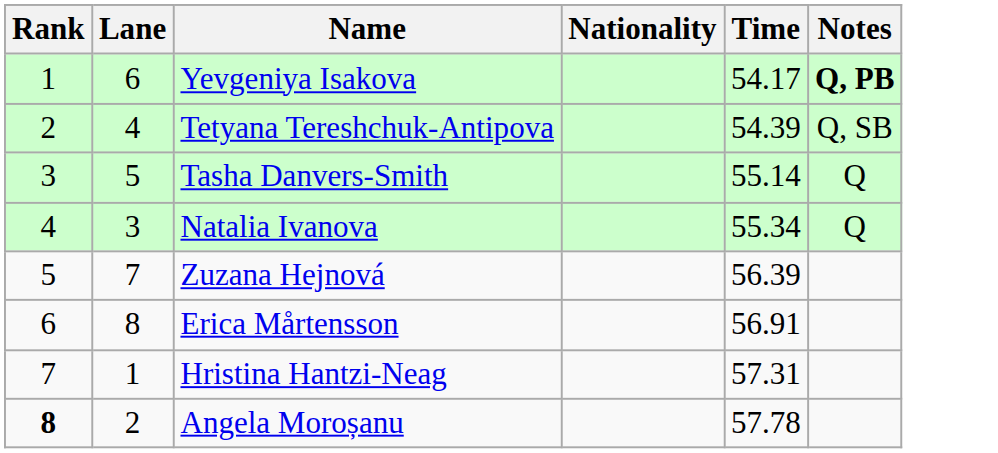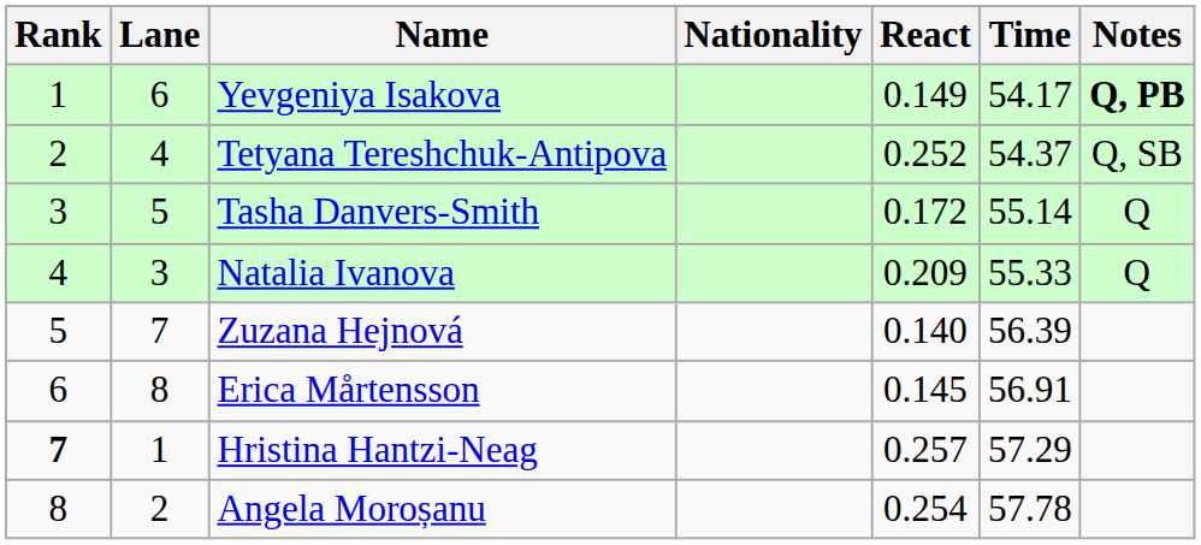+ column: React | 0.149 | 0.252 | 0.172 | 0.209 | 0.140 | 0.145 | 0.257 | 0.254
Tetyana Tereshchuk-Antipova | Time: 54.39 -> 54.37
Natalia Ivanova | Time: 55.34 -> 55.33
Hristina Hantzi-Neag | Rank: normal -> bold
Hristina Hantzi-Neag | Time: 57.31 -> 57.29
Angela Moroșanu | Rank: bold -> normal
